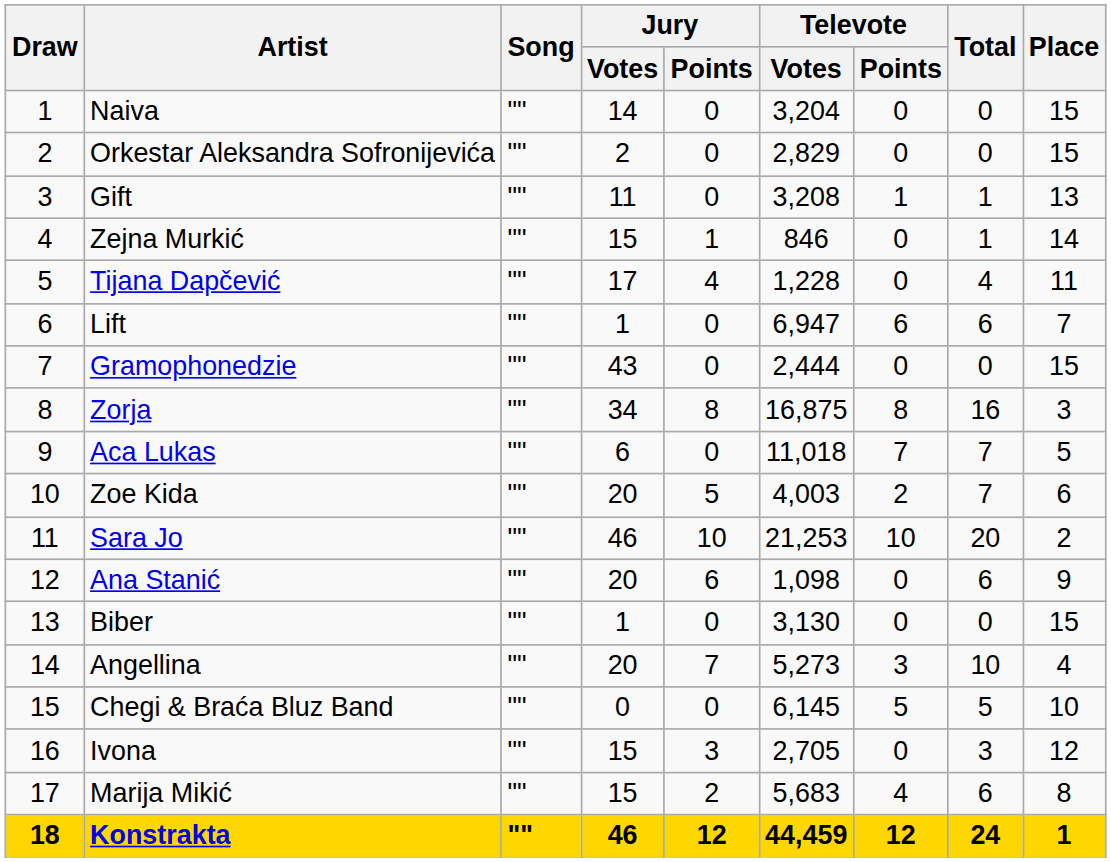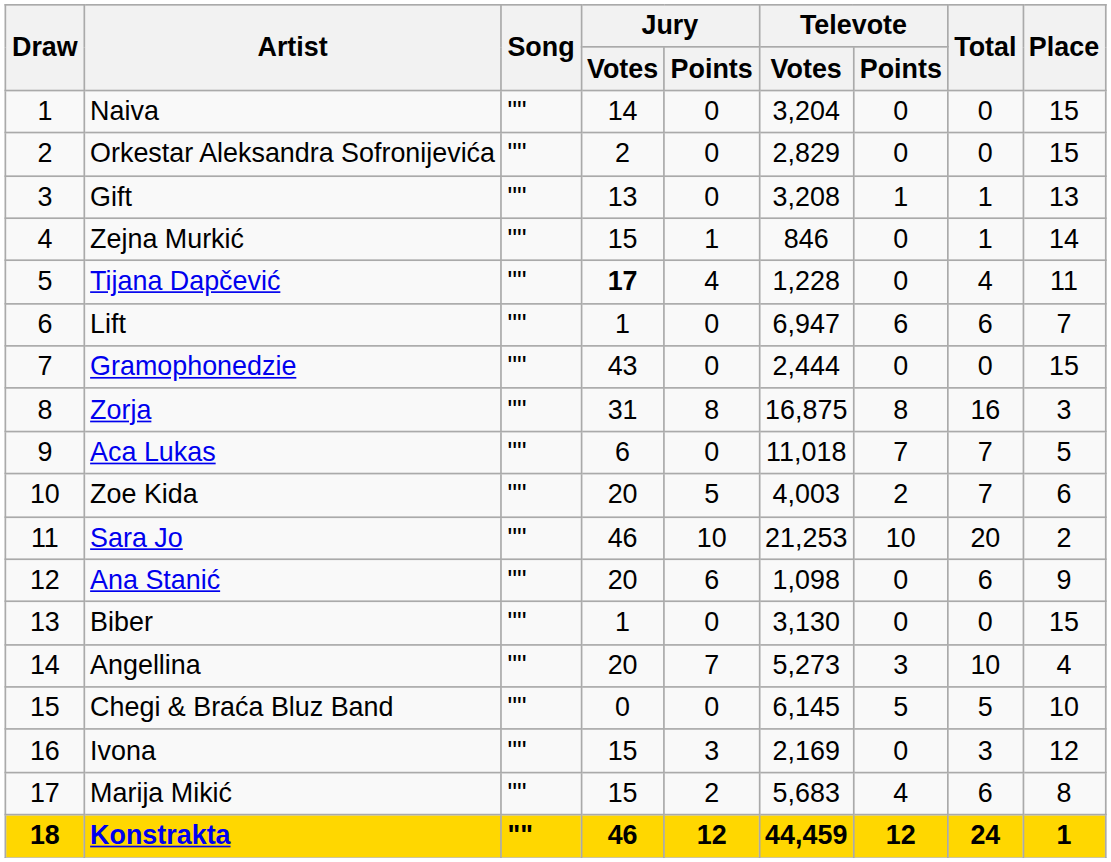Gift | Jury / Votes: 11 -> 13
Tijana Dapčević | Jury / Votes: normal -> bold
Zorja | Jury / Votes: 34 -> 31
Ivona | Televote / Votes: 2,705 -> 2,169
